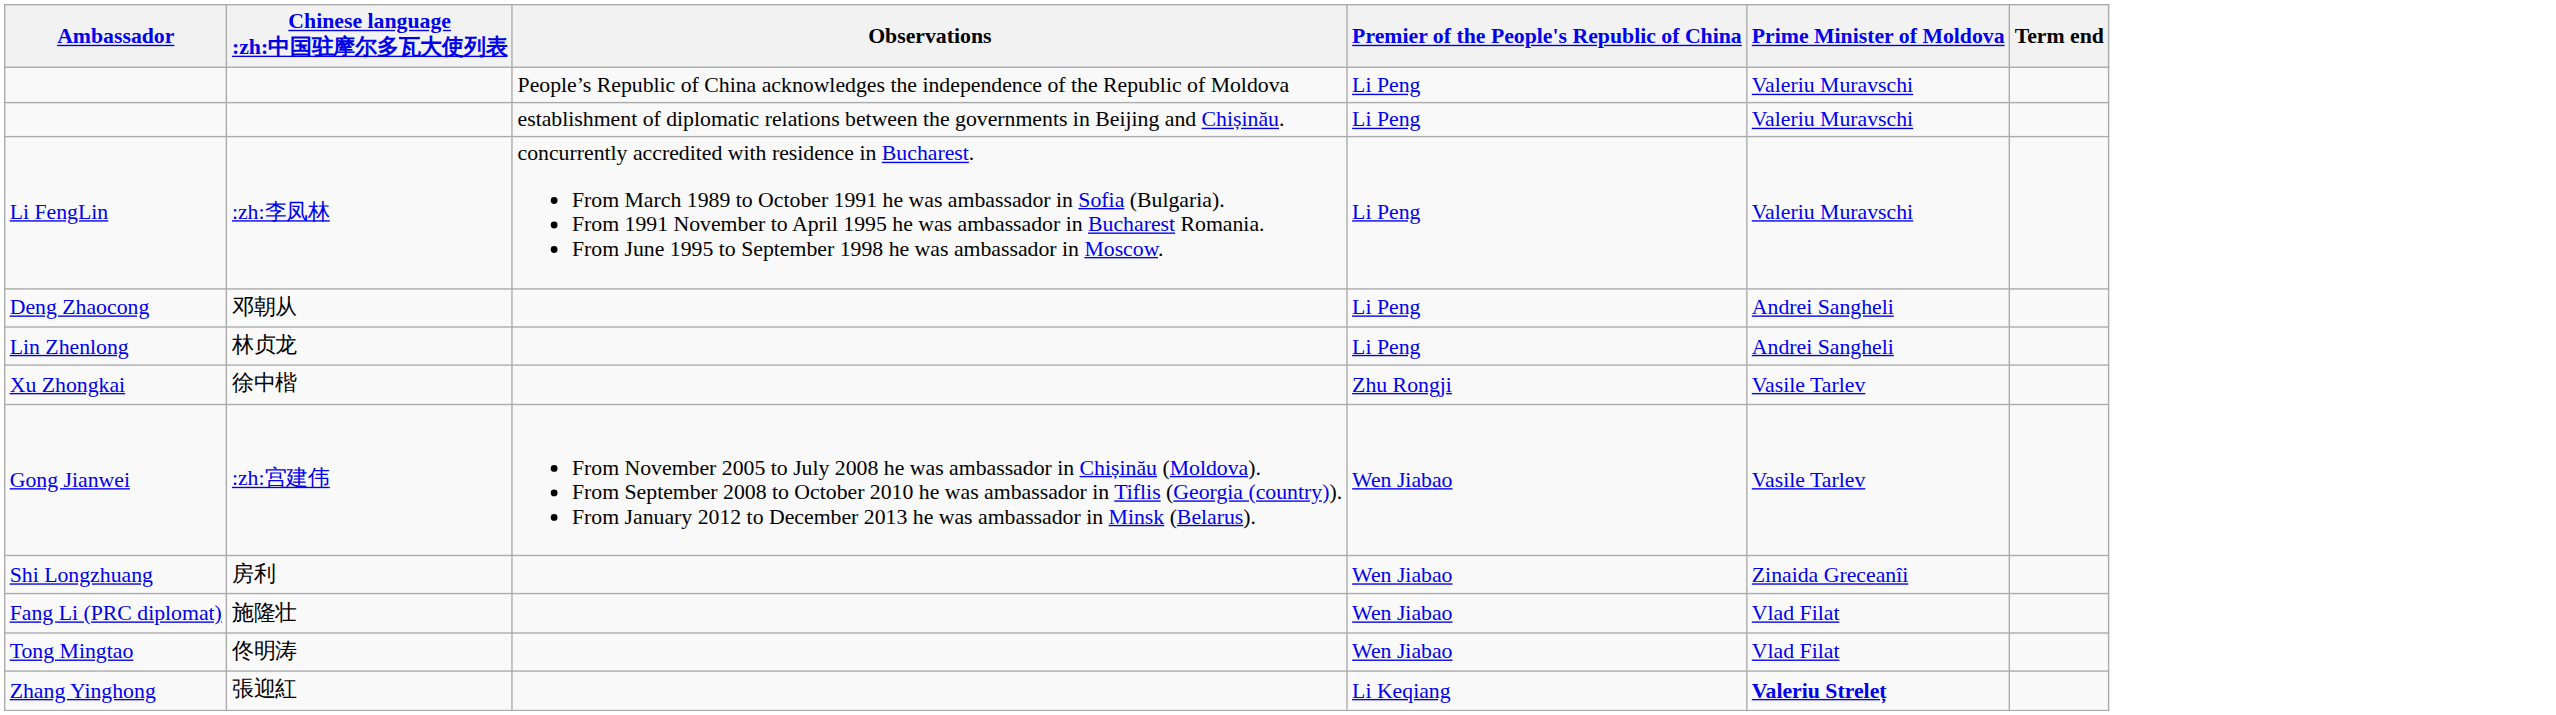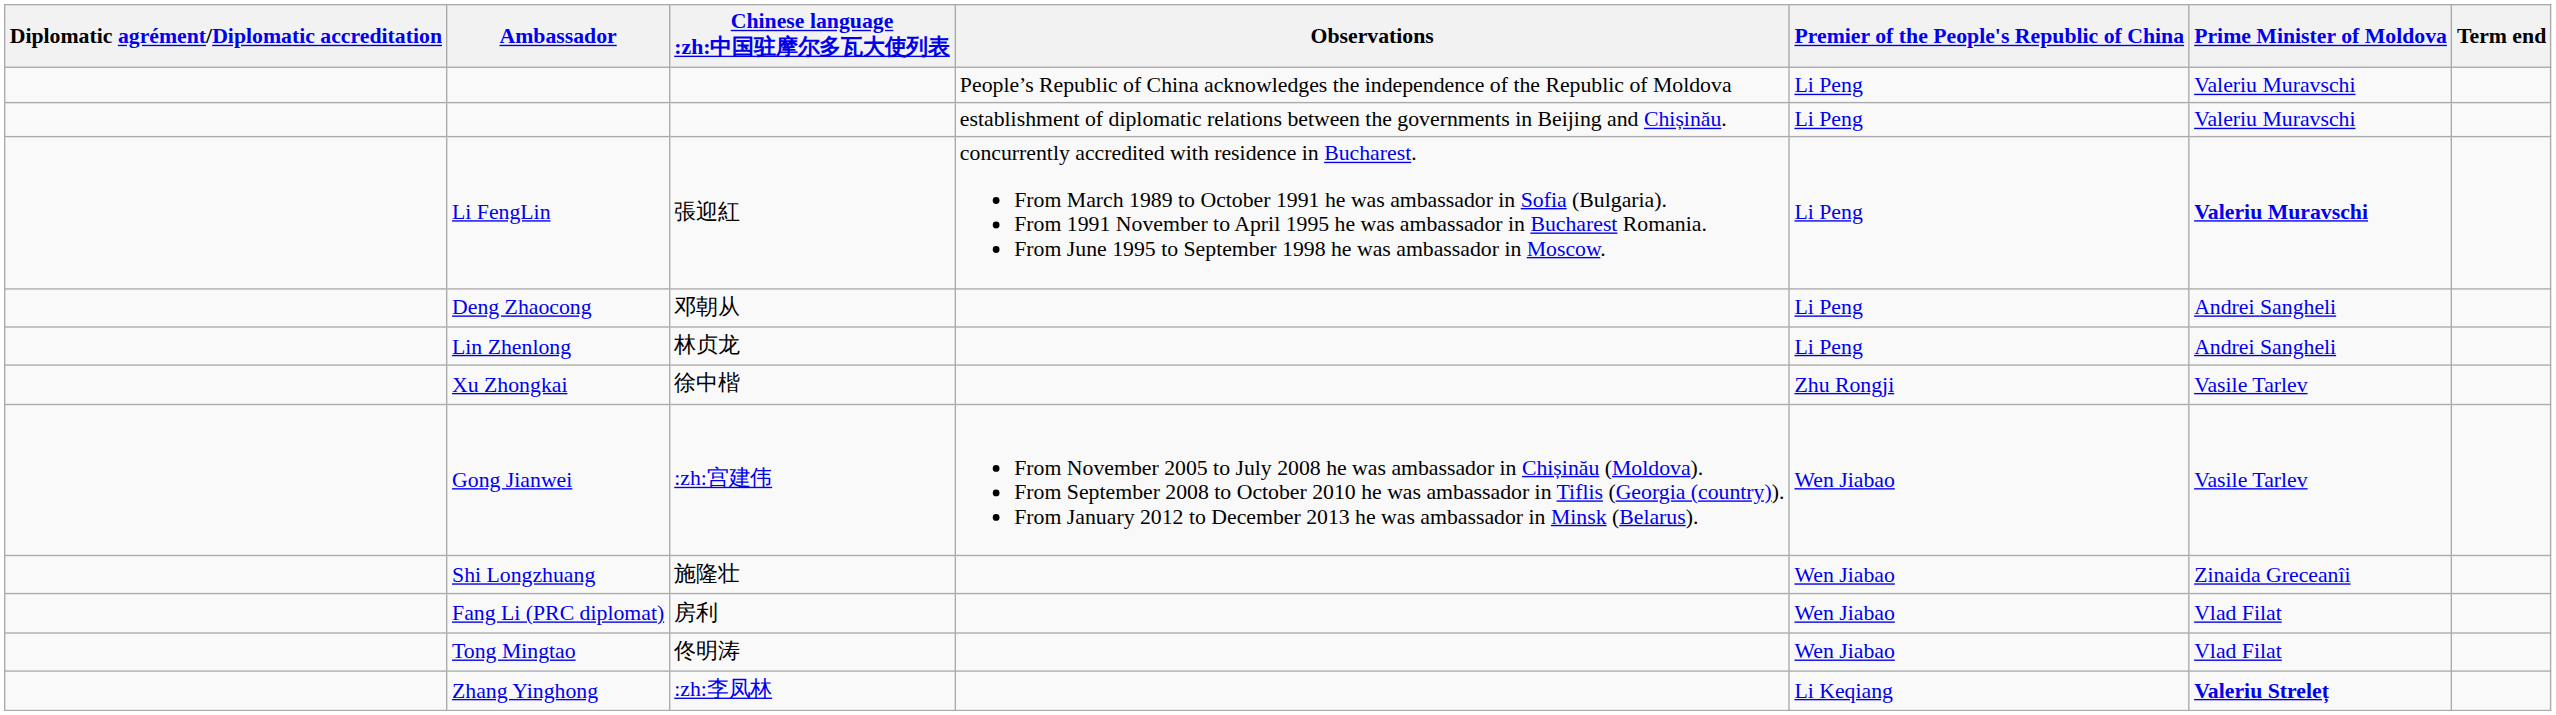+ column: Diplomatic agrément/Diplomatic accreditation
Li FengLin | Chinese language :zh:中国驻摩尔多瓦大使列表: :zh:李凤林 -> 張迎紅
Li FengLin | Prime Minister of Moldova: normal -> bold
Shi Longzhuang | Chinese language :zh:中国驻摩尔多瓦大使列表: 房利 -> 施隆壮
Fang Li (PRC diplomat) | Chinese language :zh:中国驻摩尔多瓦大使列表: 施隆壮 -> 房利
Zhang Yinghong | Chinese language :zh:中国驻摩尔多瓦大使列表: 張迎紅 -> :zh:李凤林
